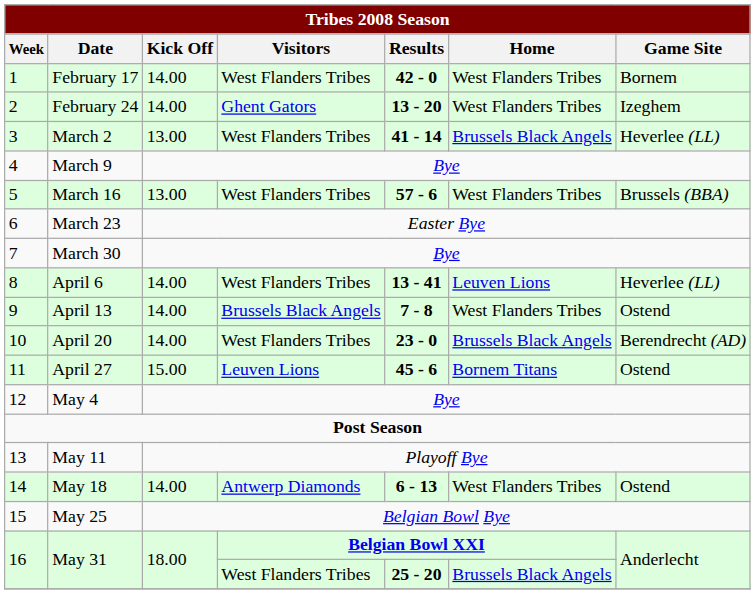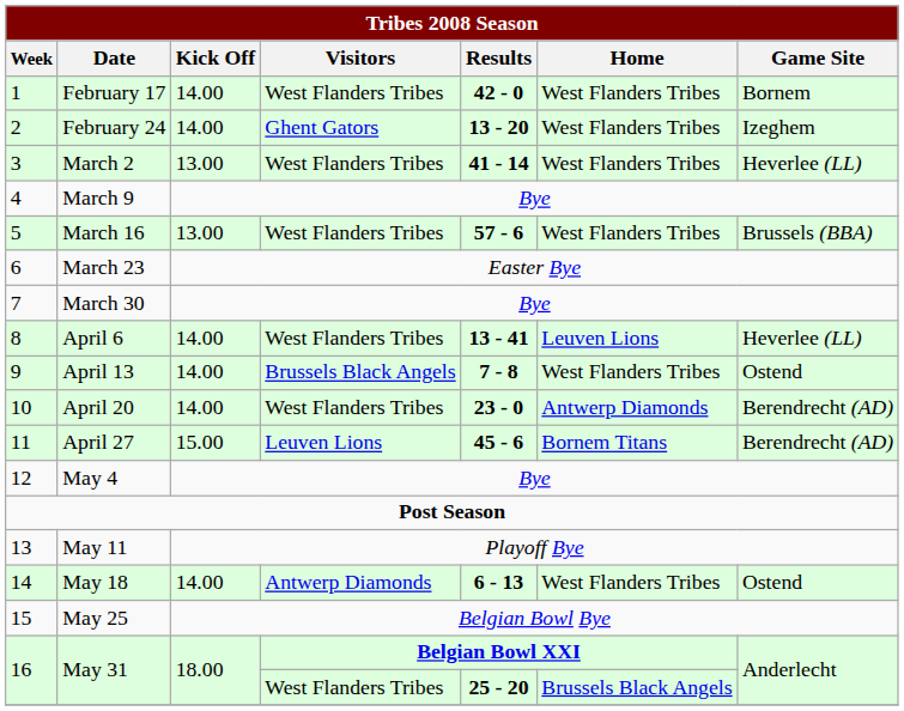March 2 | Tribes 2008 Season / Home: Brussels Black Angels -> West Flanders Tribes
April 20 | Tribes 2008 Season / Home: Brussels Black Angels -> Antwerp Diamonds
April 27 | Tribes 2008 Season / Game Site: Ostend -> Berendrecht (AD)
